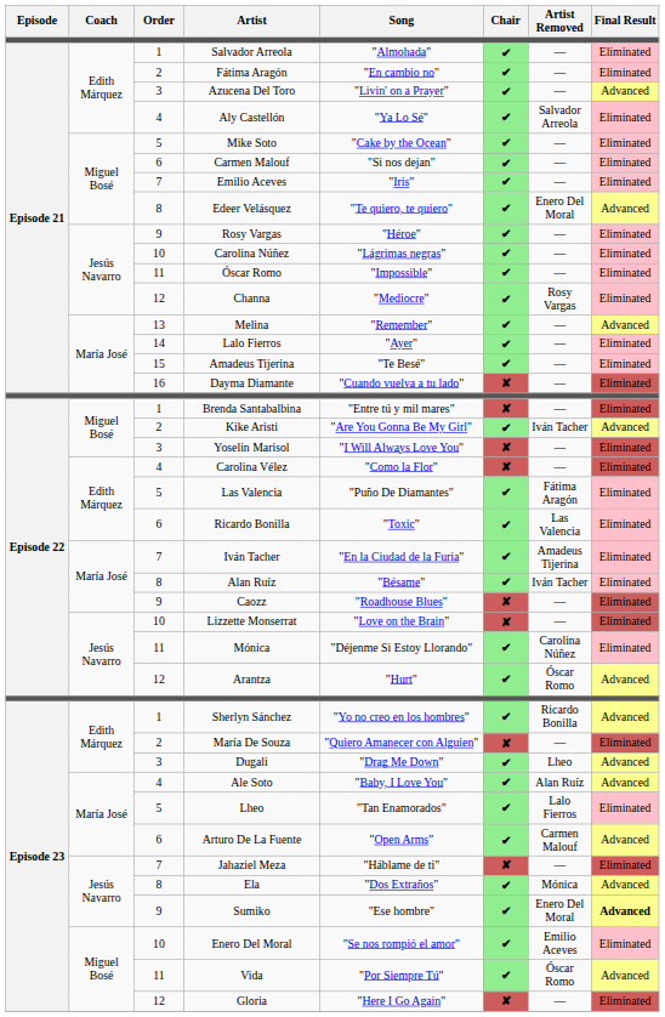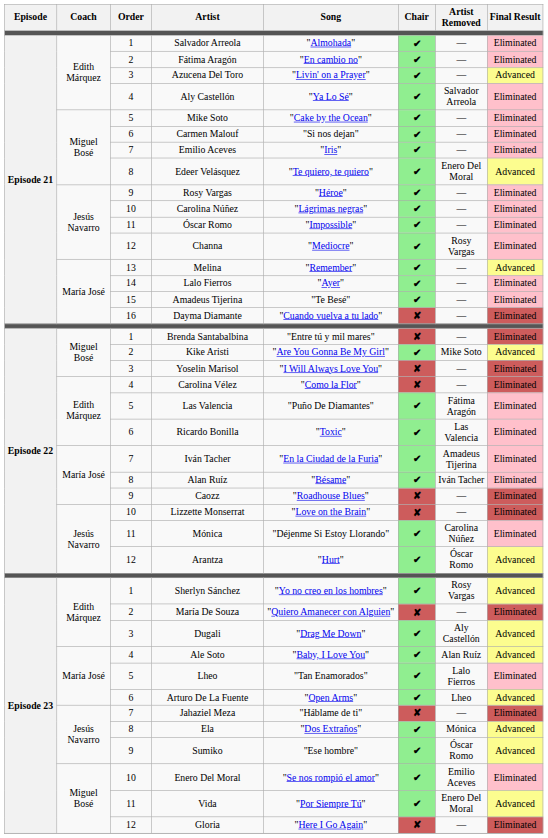Kike Aristi | Artist Removed: Iván Tacher -> Mike Soto
Sherlyn Sánchez | Artist Removed: Ricardo Bonilla -> Rosy Vargas
Dugali | Artist Removed: Lheo -> Aly Castellón
Arturo De La Fuente | Artist Removed: Carmen Malouf -> Lheo
Sumiko | Artist Removed: Enero Del Moral -> Óscar Romo
Sumiko | Final Result: bold -> normal
Vida | Artist Removed: Óscar Romo -> Enero Del Moral
